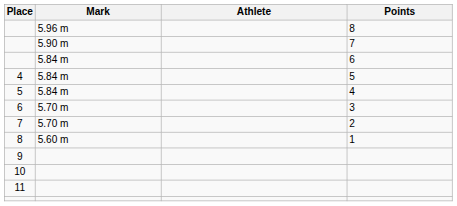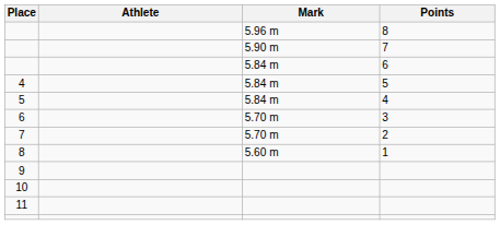columns swapped: Athlete <-> Mark
